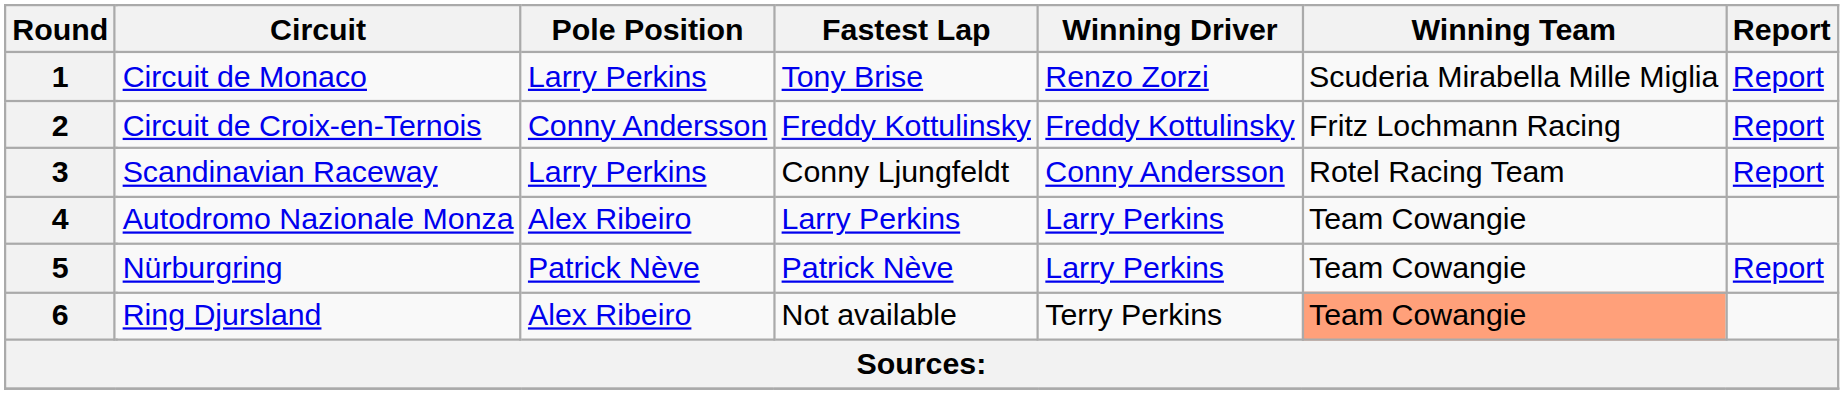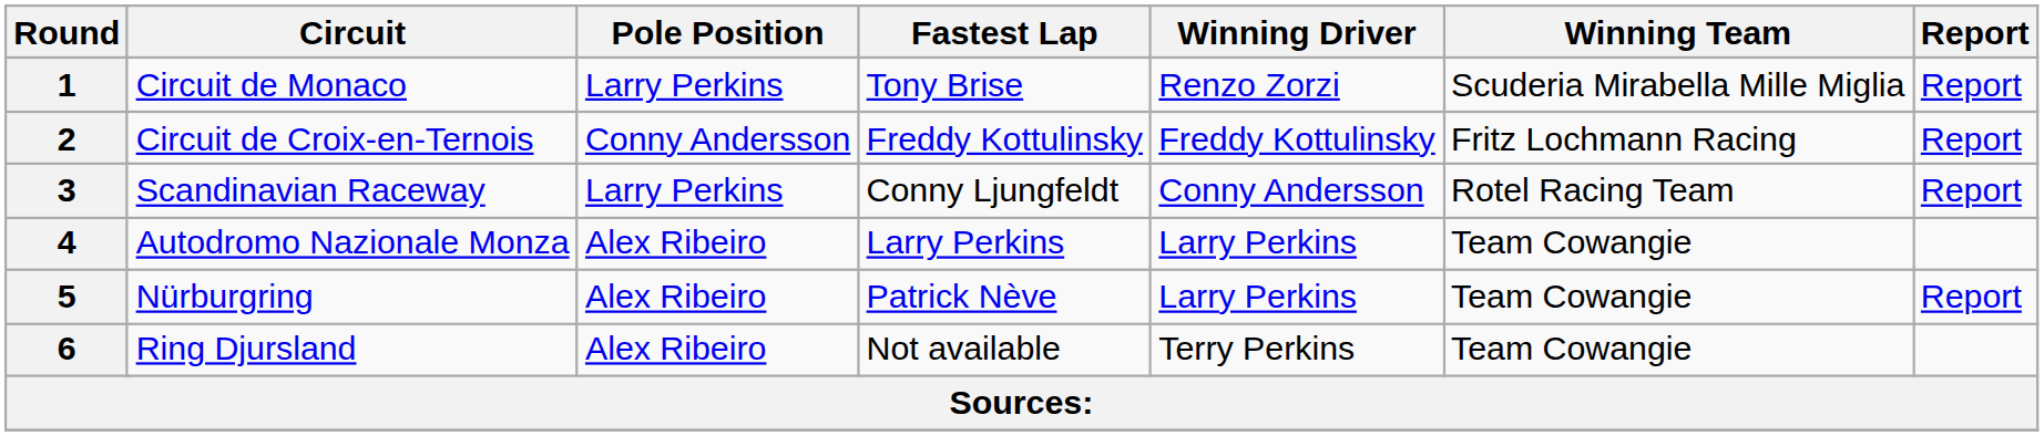5 | Pole Position: Patrick Nève -> Alex Ribeiro
6 | Winning Team: lightsalmon background -> no background
